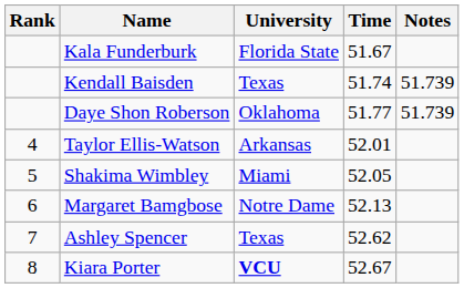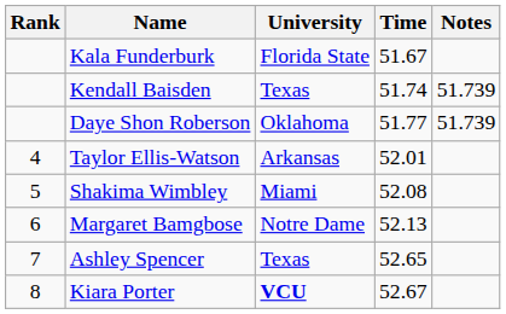Shakima Wimbley | Time: 52.05 -> 52.08
Ashley Spencer | Time: 52.62 -> 52.65
